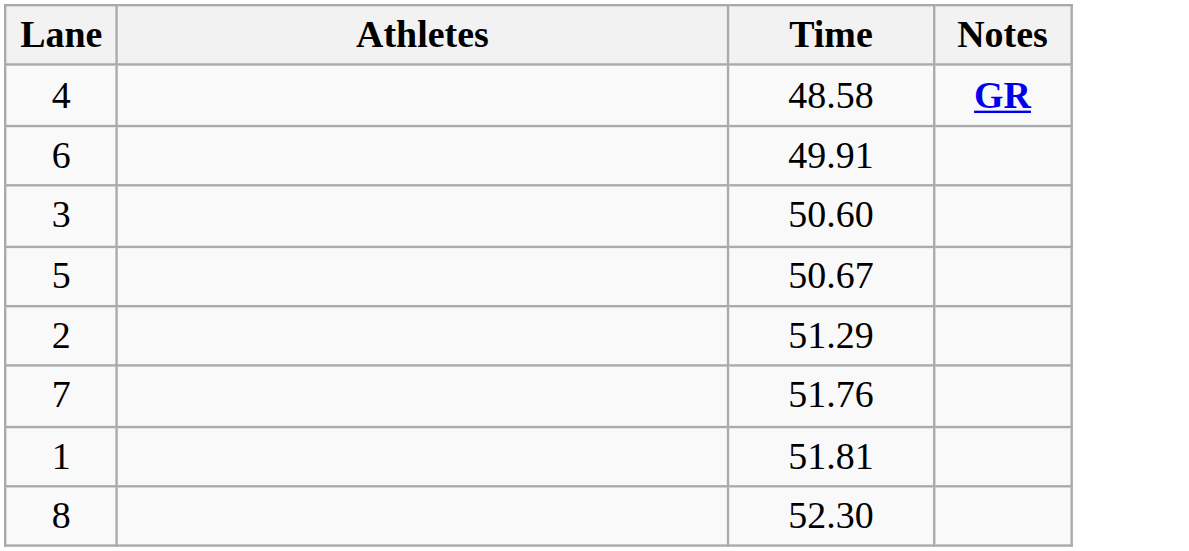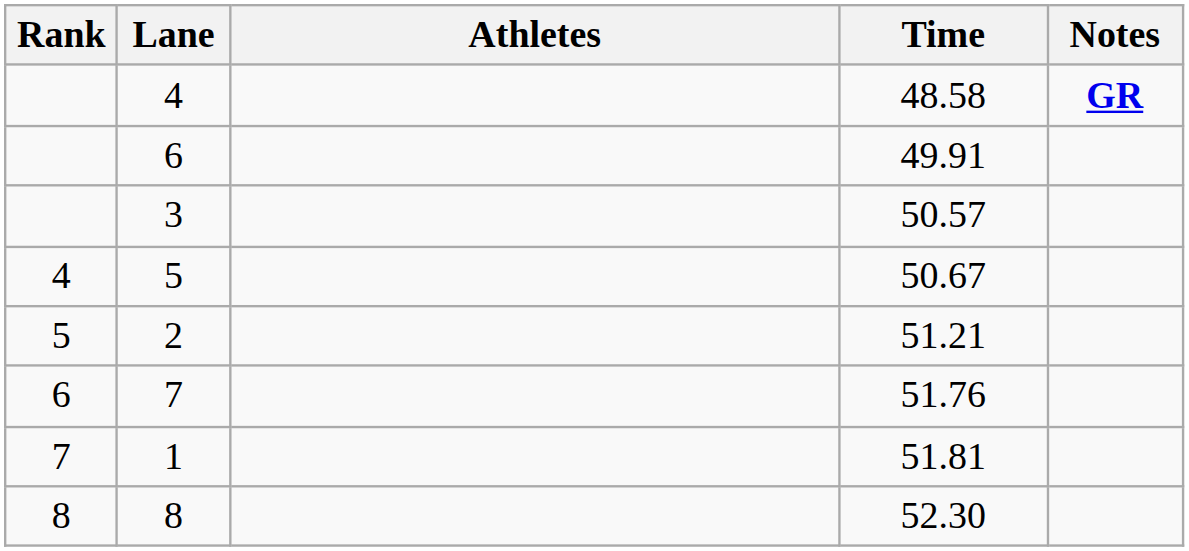+ column: Rank | 4 | 5 | 6 | 7 | 8
3 | Time: 50.60 -> 50.57
2 | Time: 51.29 -> 51.21
